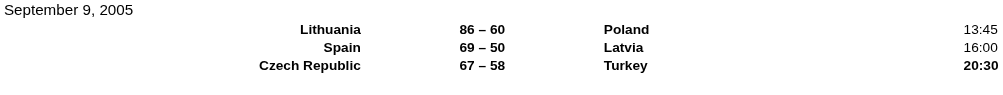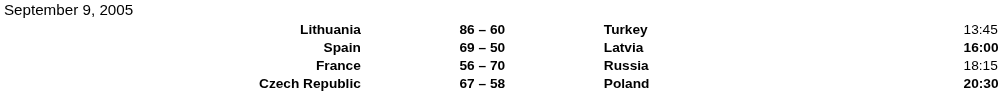Lithuania | column 3: Poland -> Turkey
Spain | column 4: normal -> bold
+ row: France | 56 – 70 | Russia | 18:15
Czech Republic | column 3: Turkey -> Poland
